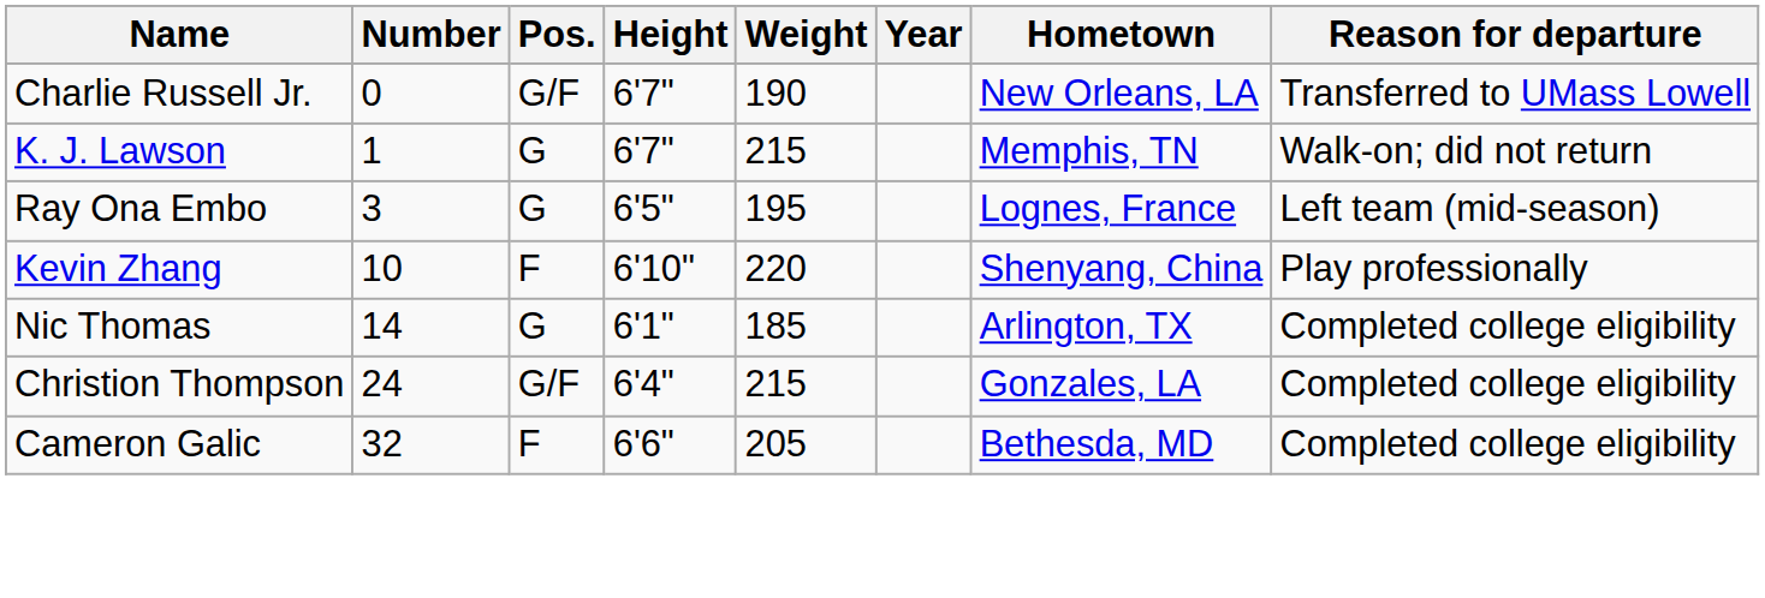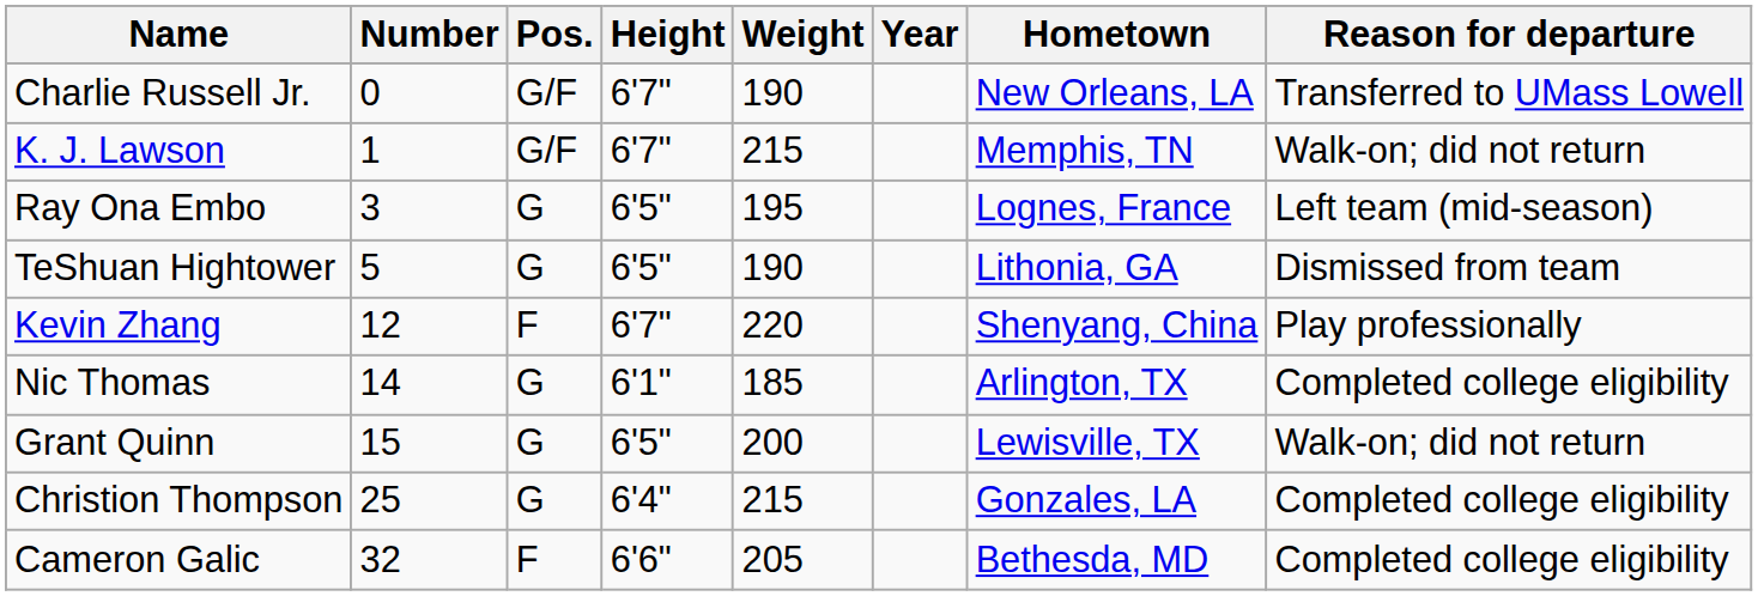K. J. Lawson | Pos.: G -> G/F
+ row: TeShuan Hightower | 5 | G | 6'5" | 190 | Lithonia, GA | Dismissed from team
Kevin Zhang | Number: 10 -> 12
Kevin Zhang | Height: 6'10" -> 6'7"
+ row: Grant Quinn | 15 | G | 6'5" | 200 | Lewisville, TX | Walk-on; did not return
Christion Thompson | Number: 24 -> 25
Christion Thompson | Pos.: G/F -> G
